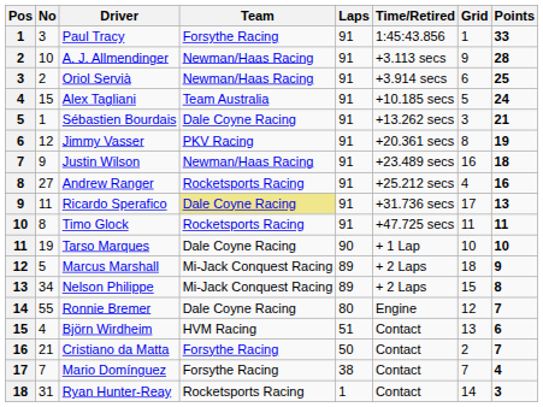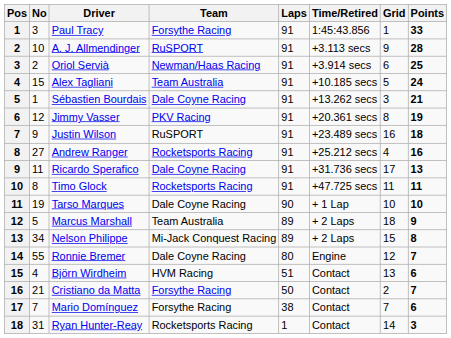A. J. Allmendinger | Team: Newman/Haas Racing -> RuSPORT
Justin Wilson | Team: Newman/Haas Racing -> RuSPORT
Ricardo Sperafico | Team: khaki background -> no background
Marcus Marshall | Team: Mi-Jack Conquest Racing -> Team Australia
Mario Domínguez | Points: 4 -> 6
